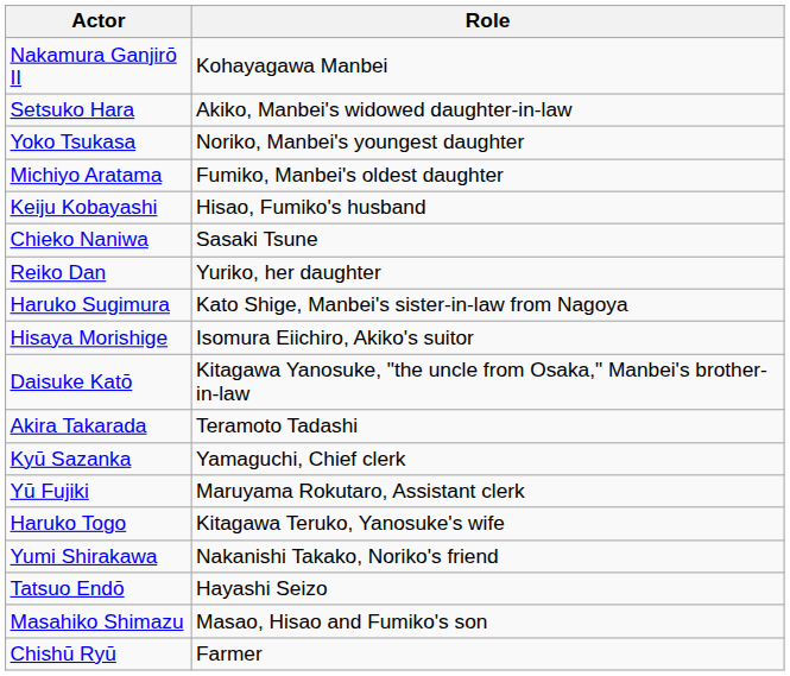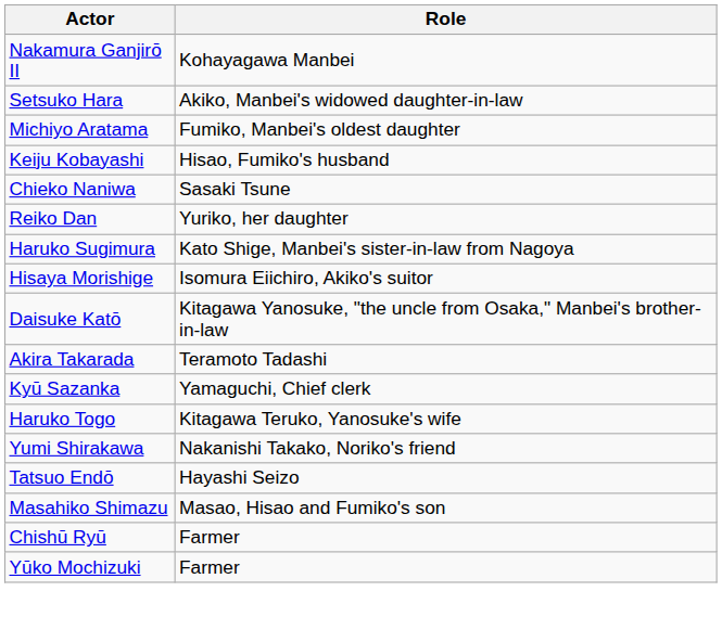- row: Yoko Tsukasa | Noriko, Manbei's youngest daughter
- row: Yū Fujiki | Maruyama Rokutaro, Assistant clerk
+ row: Yūko Mochizuki | Farmer
